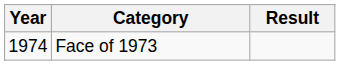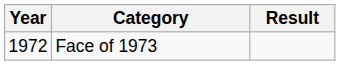Face of 1973 | Year: 1974 -> 1972
